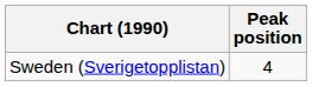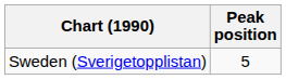Sweden (Sverigetopplistan) | Peak position: 4 -> 5
